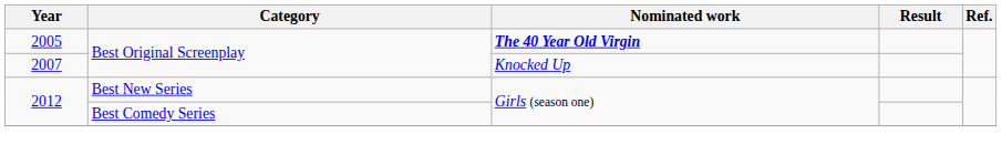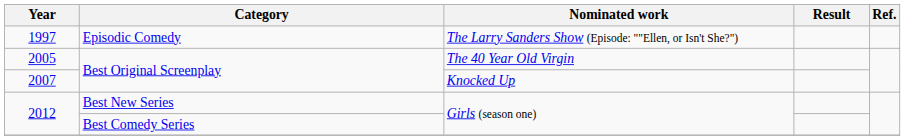+ row: 1997 | Episodic Comedy | The Larry Sanders Show (Episode: ""Ellen, or Isn't She?")
2005 | Nominated work: bold -> normal
